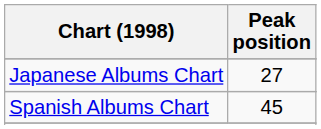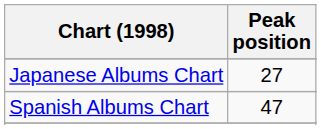Spanish Albums Chart | Peak position: 45 -> 47
